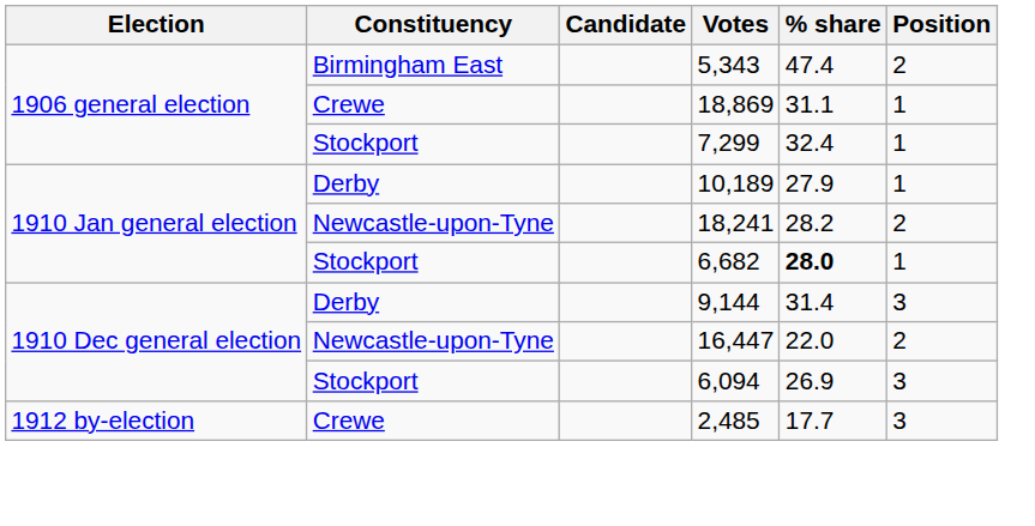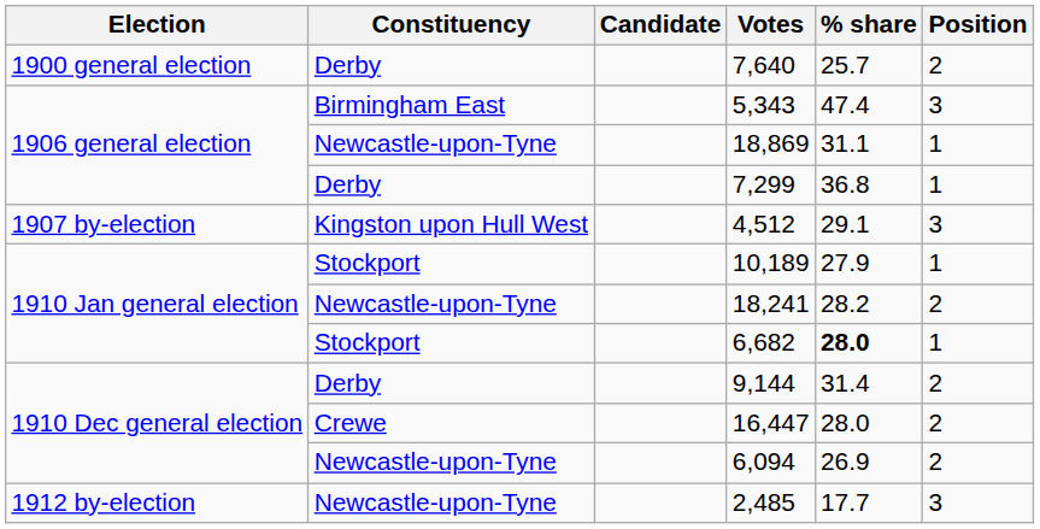+ row: 1900 general election | Derby | 7,640 | 25.7 | 2
5,343 | Position: 2 -> 3
18,869 | Constituency: Crewe -> Newcastle-upon-Tyne
7,299 | Constituency: Stockport -> Derby
7,299 | % share: 32.4 -> 36.8
+ row: 1907 by-election | Kingston upon Hull West | 4,512 | 29.1 | 3
10,189 | Constituency: Derby -> Stockport
9,144 | Position: 3 -> 2
16,447 | Constituency: Newcastle-upon-Tyne -> Crewe
16,447 | % share: 22.0 -> 28.0
6,094 | Constituency: Stockport -> Newcastle-upon-Tyne
6,094 | Position: 3 -> 2
2,485 | Constituency: Crewe -> Newcastle-upon-Tyne
